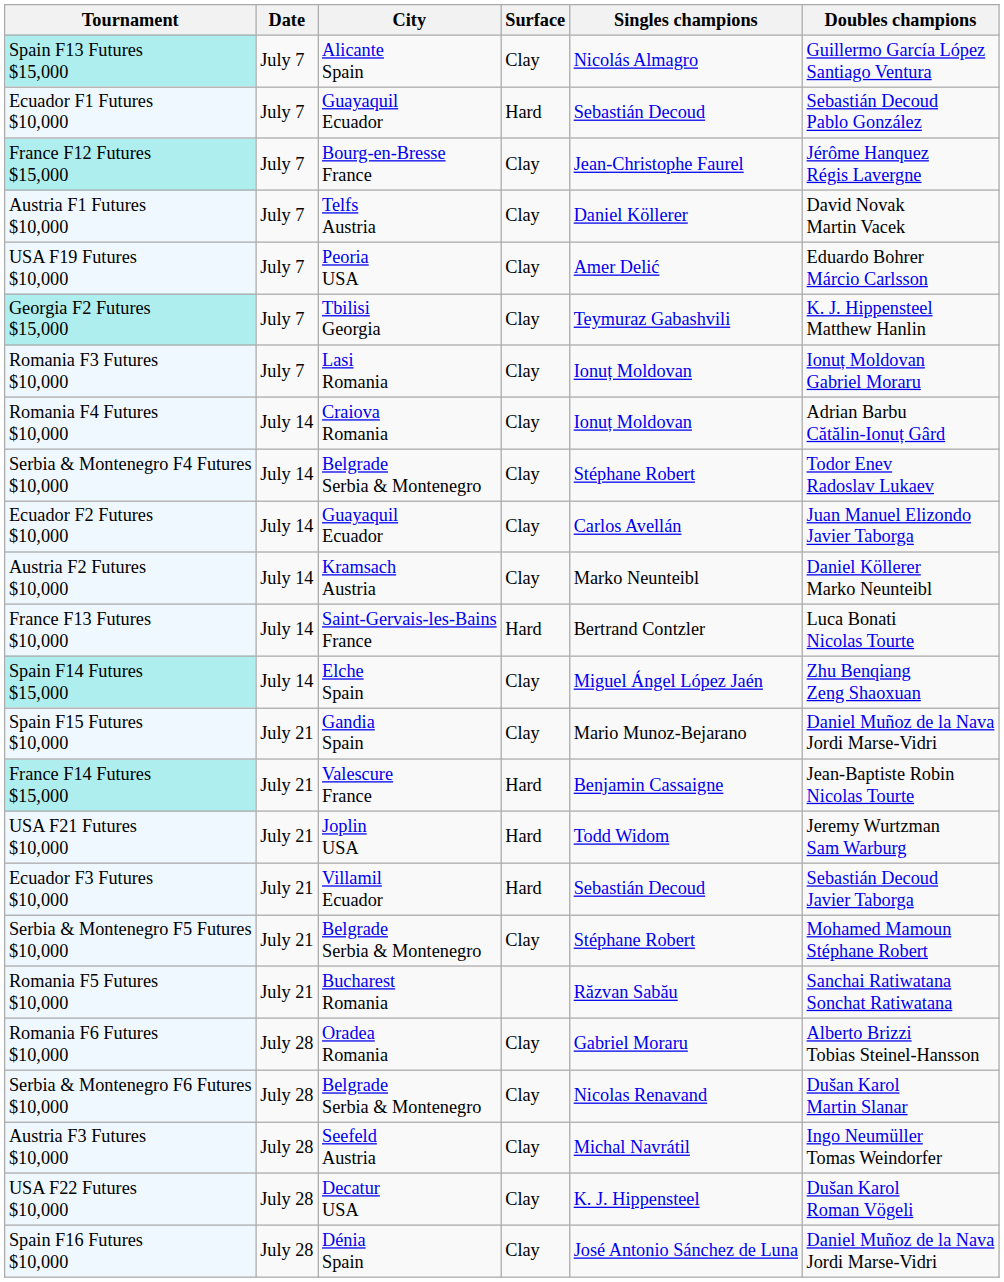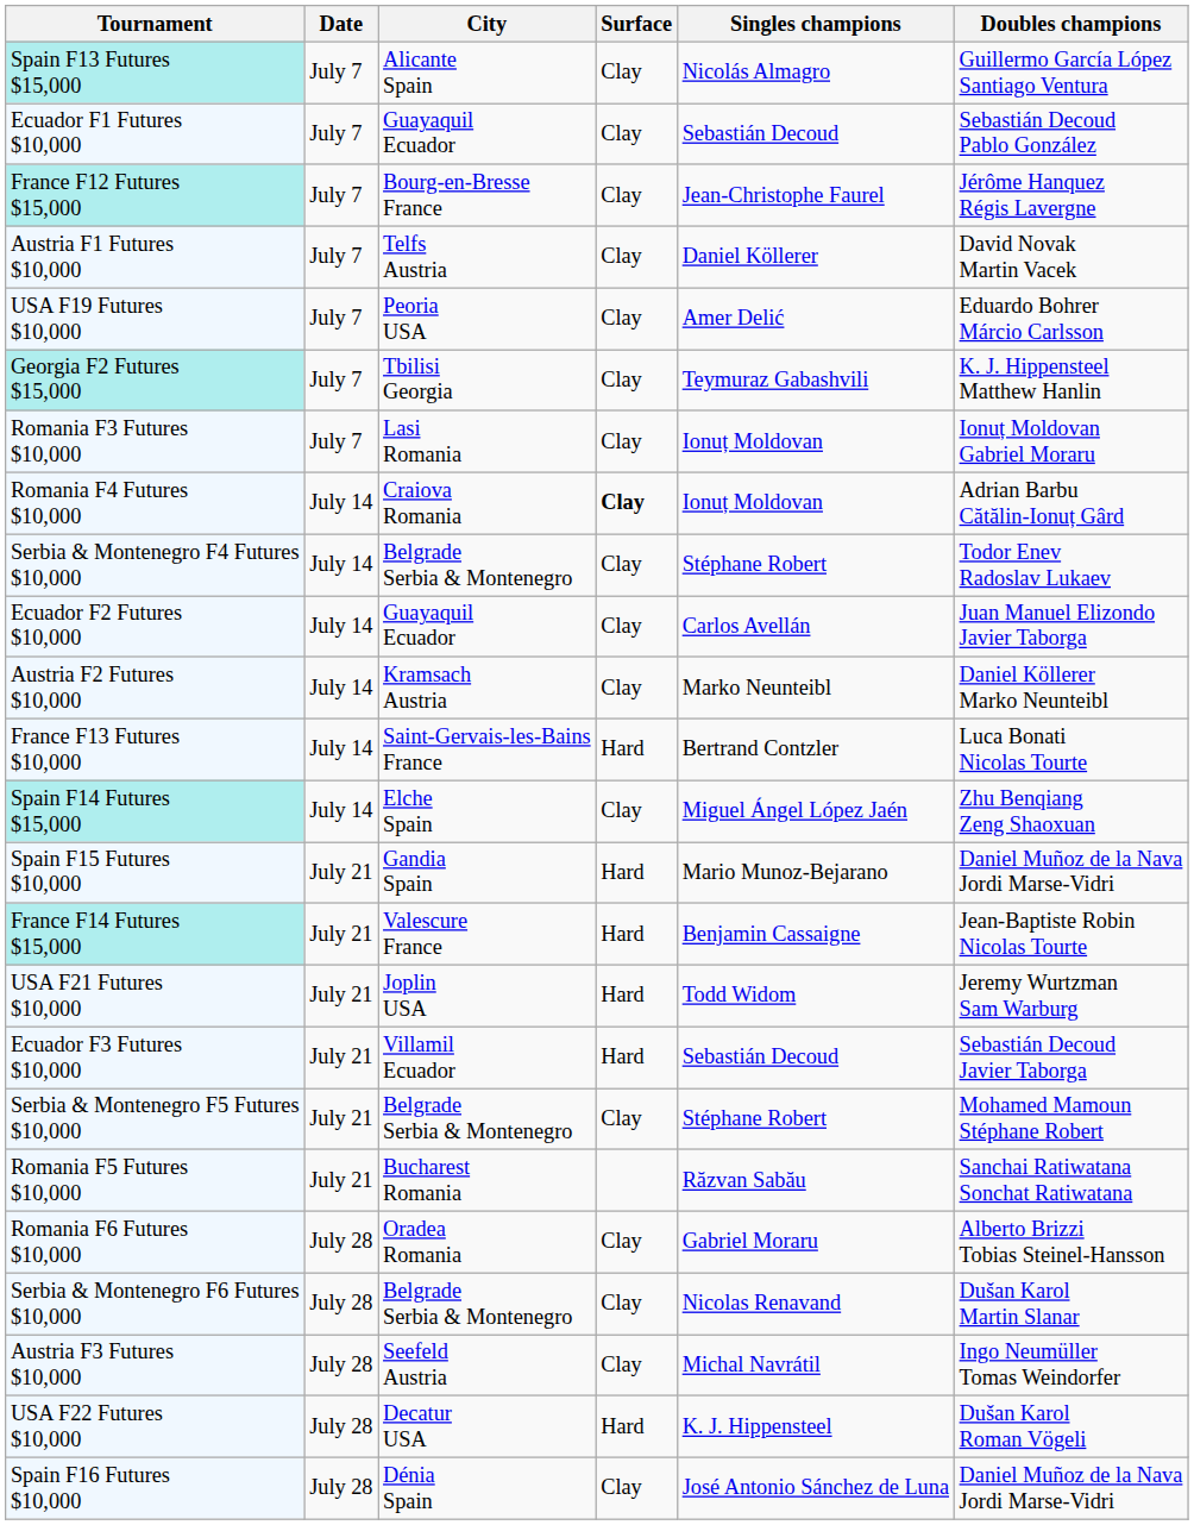Ecuador F1 Futures $10,000 | Surface: Hard -> Clay
Romania F4 Futures $10,000 | Surface: normal -> bold
Spain F15 Futures $10,000 | Surface: Clay -> Hard
USA F22 Futures $10,000 | Surface: Clay -> Hard
